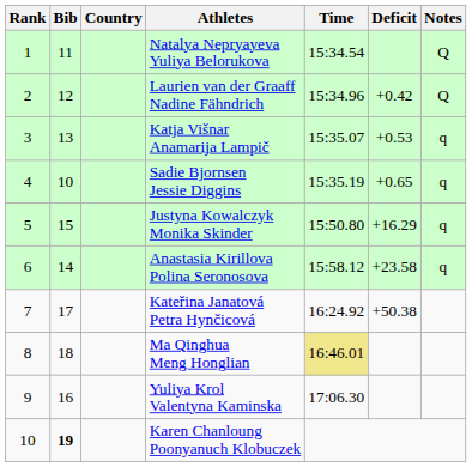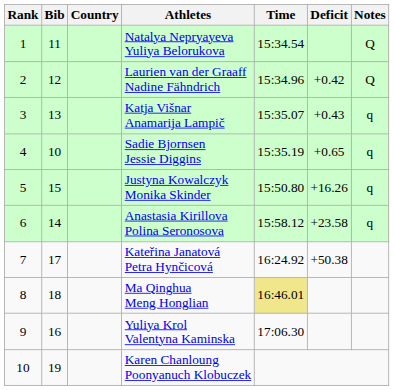Katja Višnar Anamarija Lampič | Deficit: +0.53 -> +0.43
Justyna Kowalczyk Monika Skinder | Deficit: +16.29 -> +16.26
Karen Chanloung Poonyanuch Klobuczek | Bib: bold -> normal
